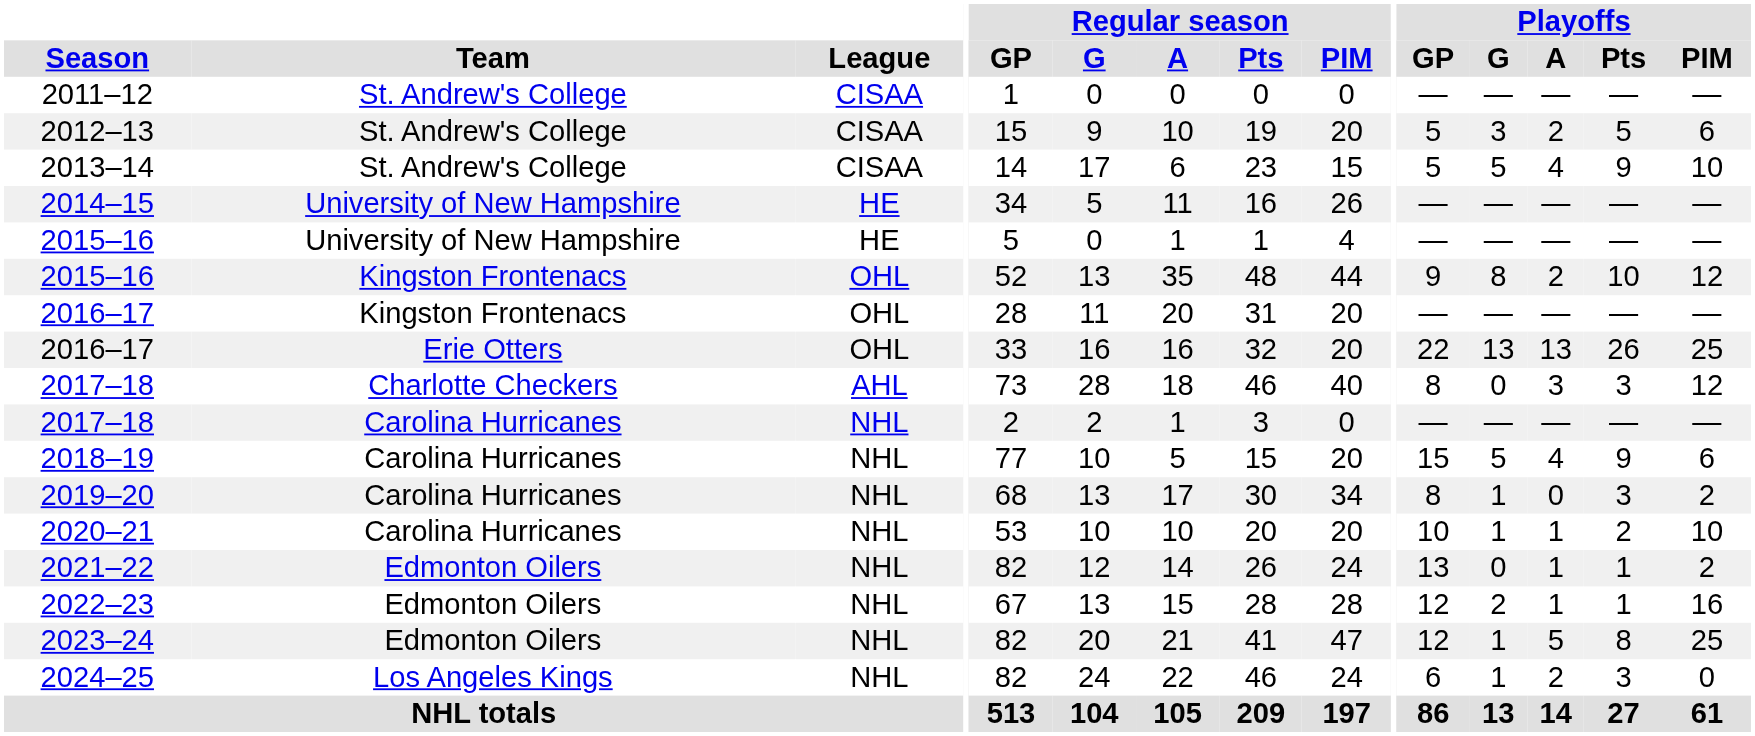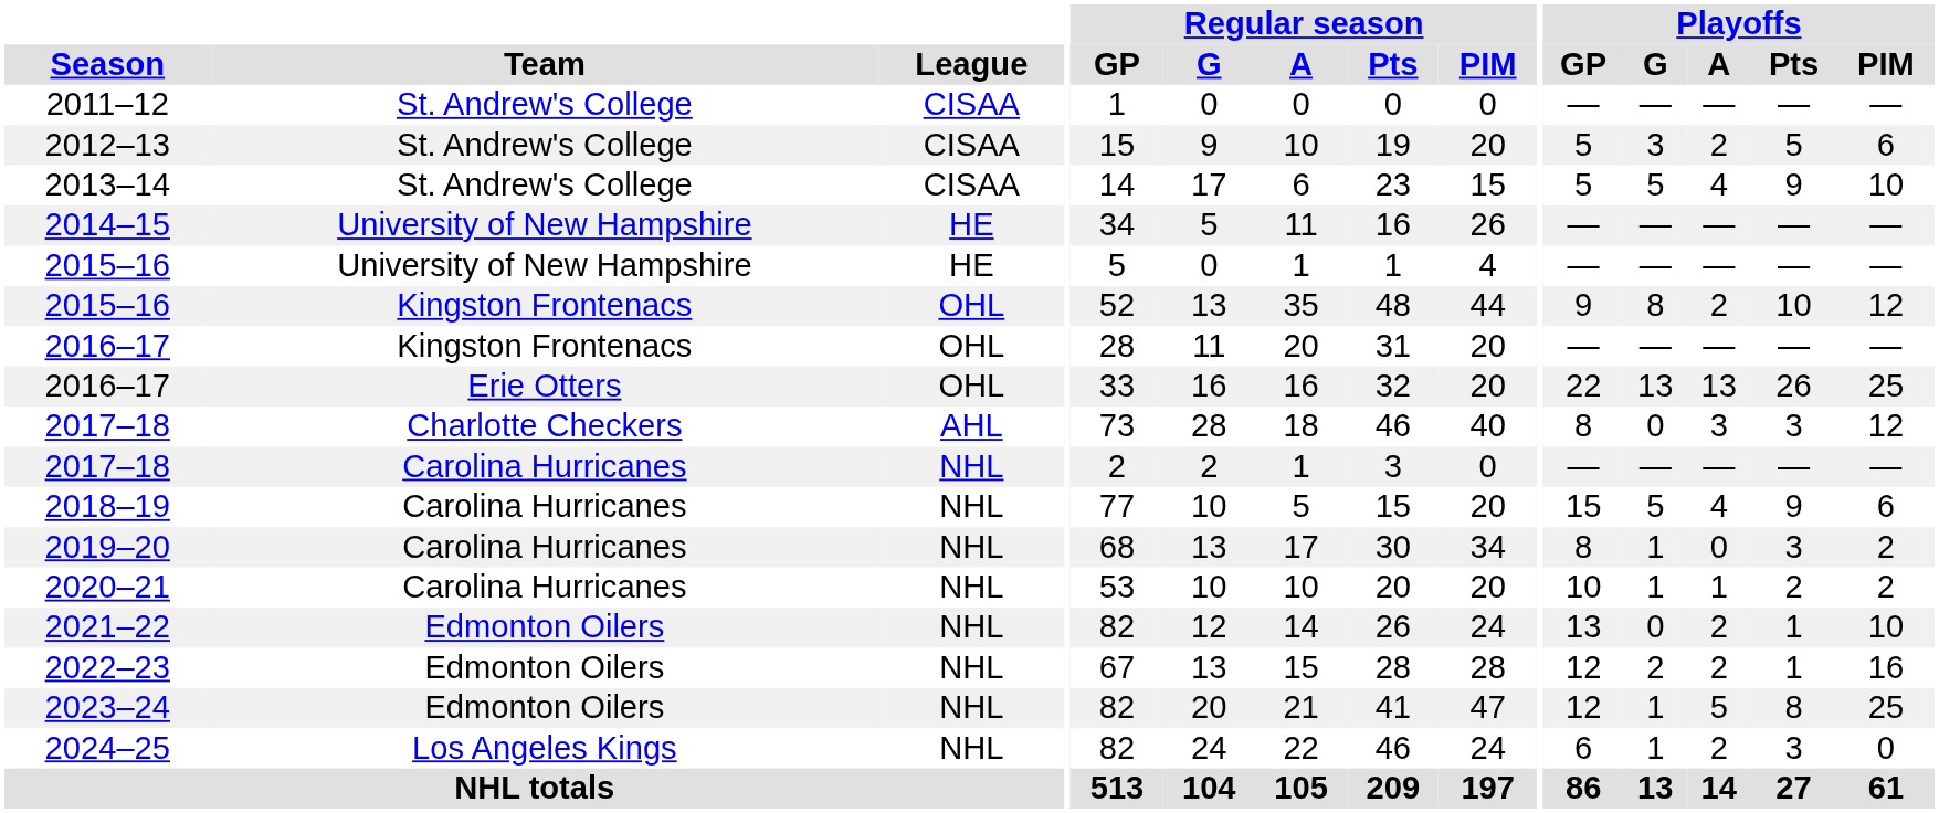2020–21 | Playoffs / PIM: 10 -> 2
2021–22 | Playoffs / A: 1 -> 2
2021–22 | Playoffs / PIM: 2 -> 10
2022–23 | Playoffs / A: 1 -> 2
